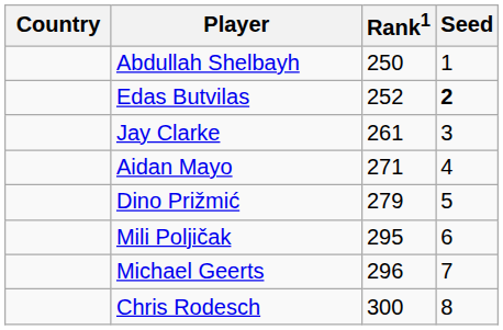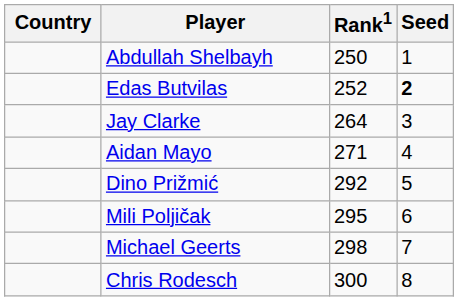Jay Clarke | Rank1: 261 -> 264
Dino Prižmić | Rank1: 279 -> 292
Michael Geerts | Rank1: 296 -> 298
